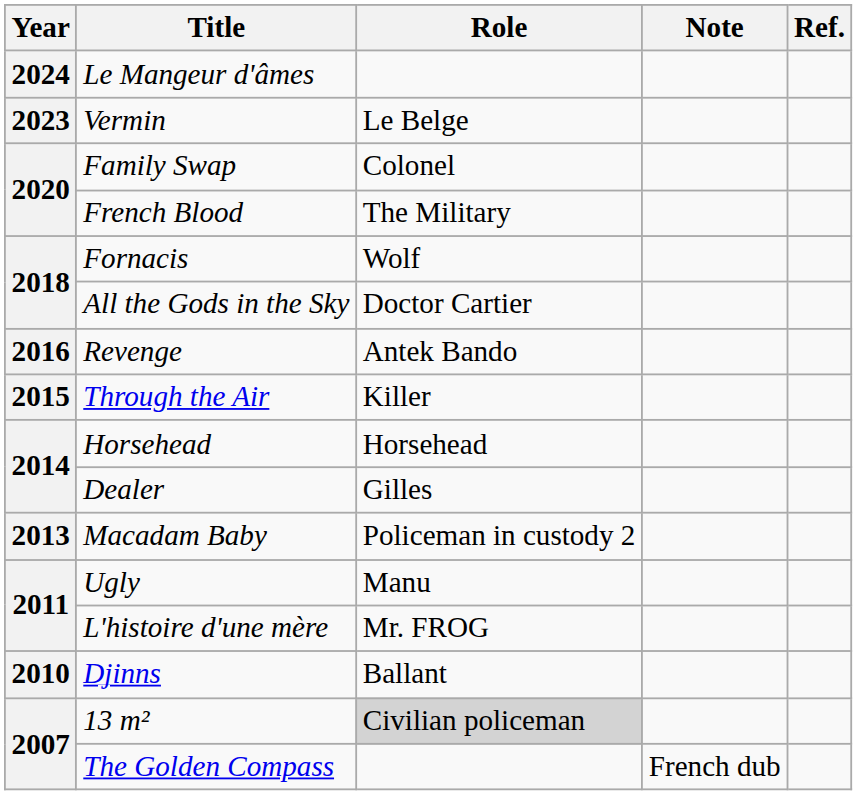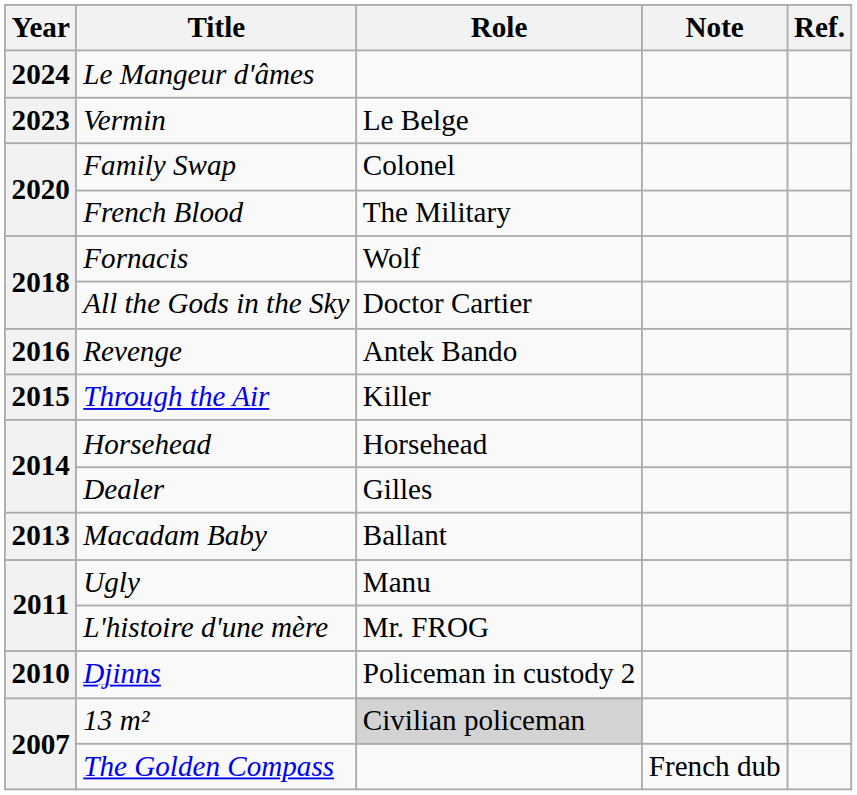Macadam Baby | Role: Policeman in custody 2 -> Ballant
Djinns | Role: Ballant -> Policeman in custody 2
